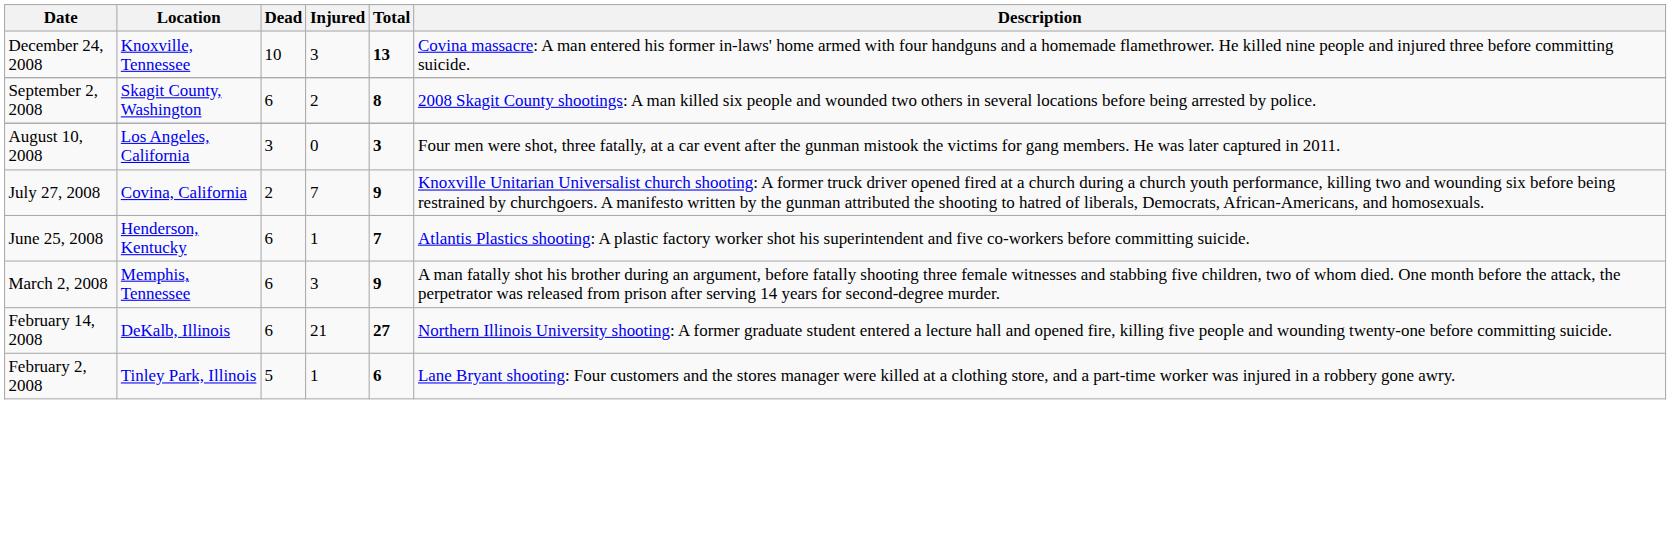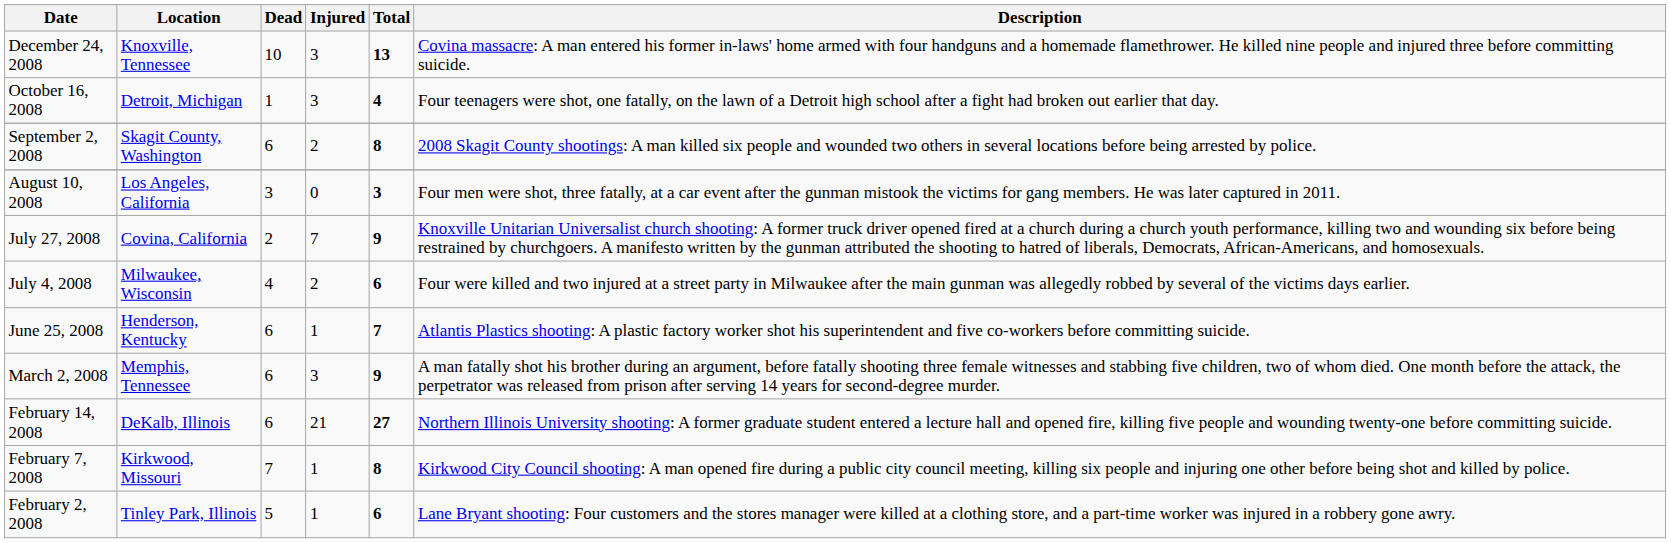+ row: October 16, 2008 | Detroit, Michigan | 1 | 3 | 4 | Four teenagers were shot, one fatally, on the lawn of a Detroit high school after a fight had broken out earlier that day.
+ row: July 4, 2008 | Milwaukee, Wisconsin | 4 | 2 | 6 | Four were killed and two injured at a street party in Milwaukee after the main gunman was allegedly robbed by several of the victims days earlier.
+ row: February 7, 2008 | Kirkwood, Missouri | 7 | 1 | 8 | Kirkwood City Council shooting: A man opened fire during a public city council meeting, killing six people and injuring one other before being shot and killed by police.
